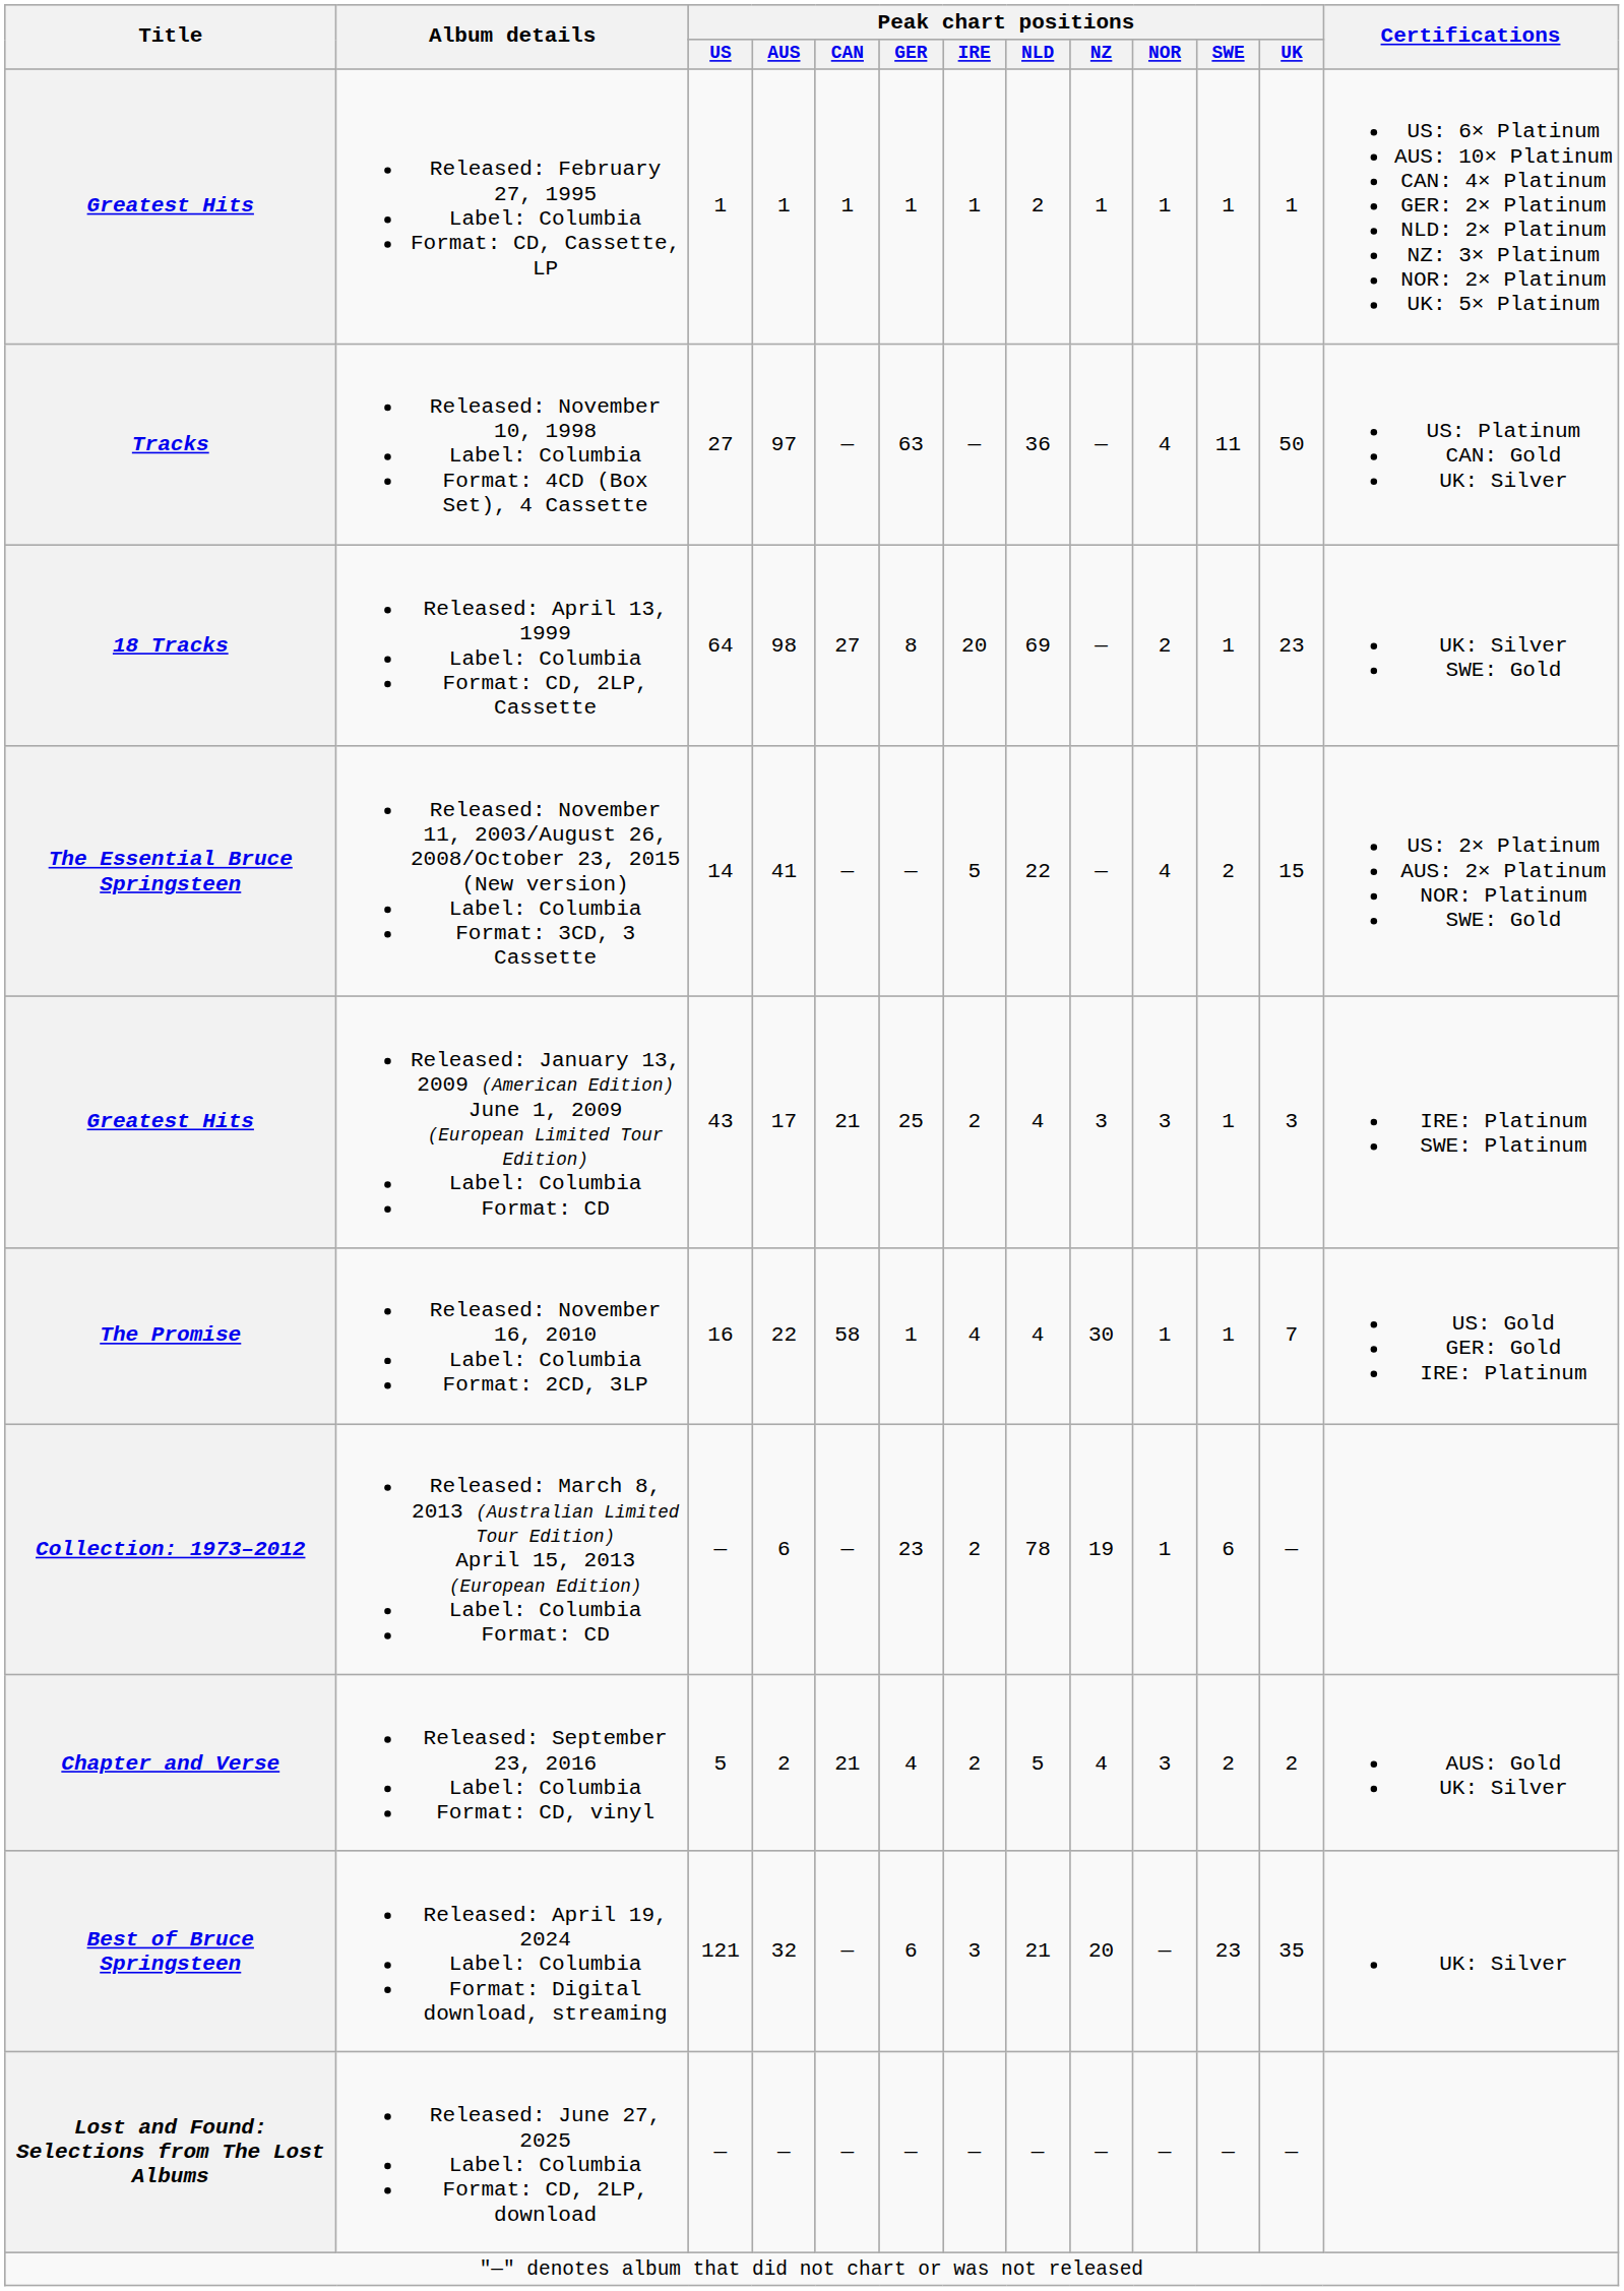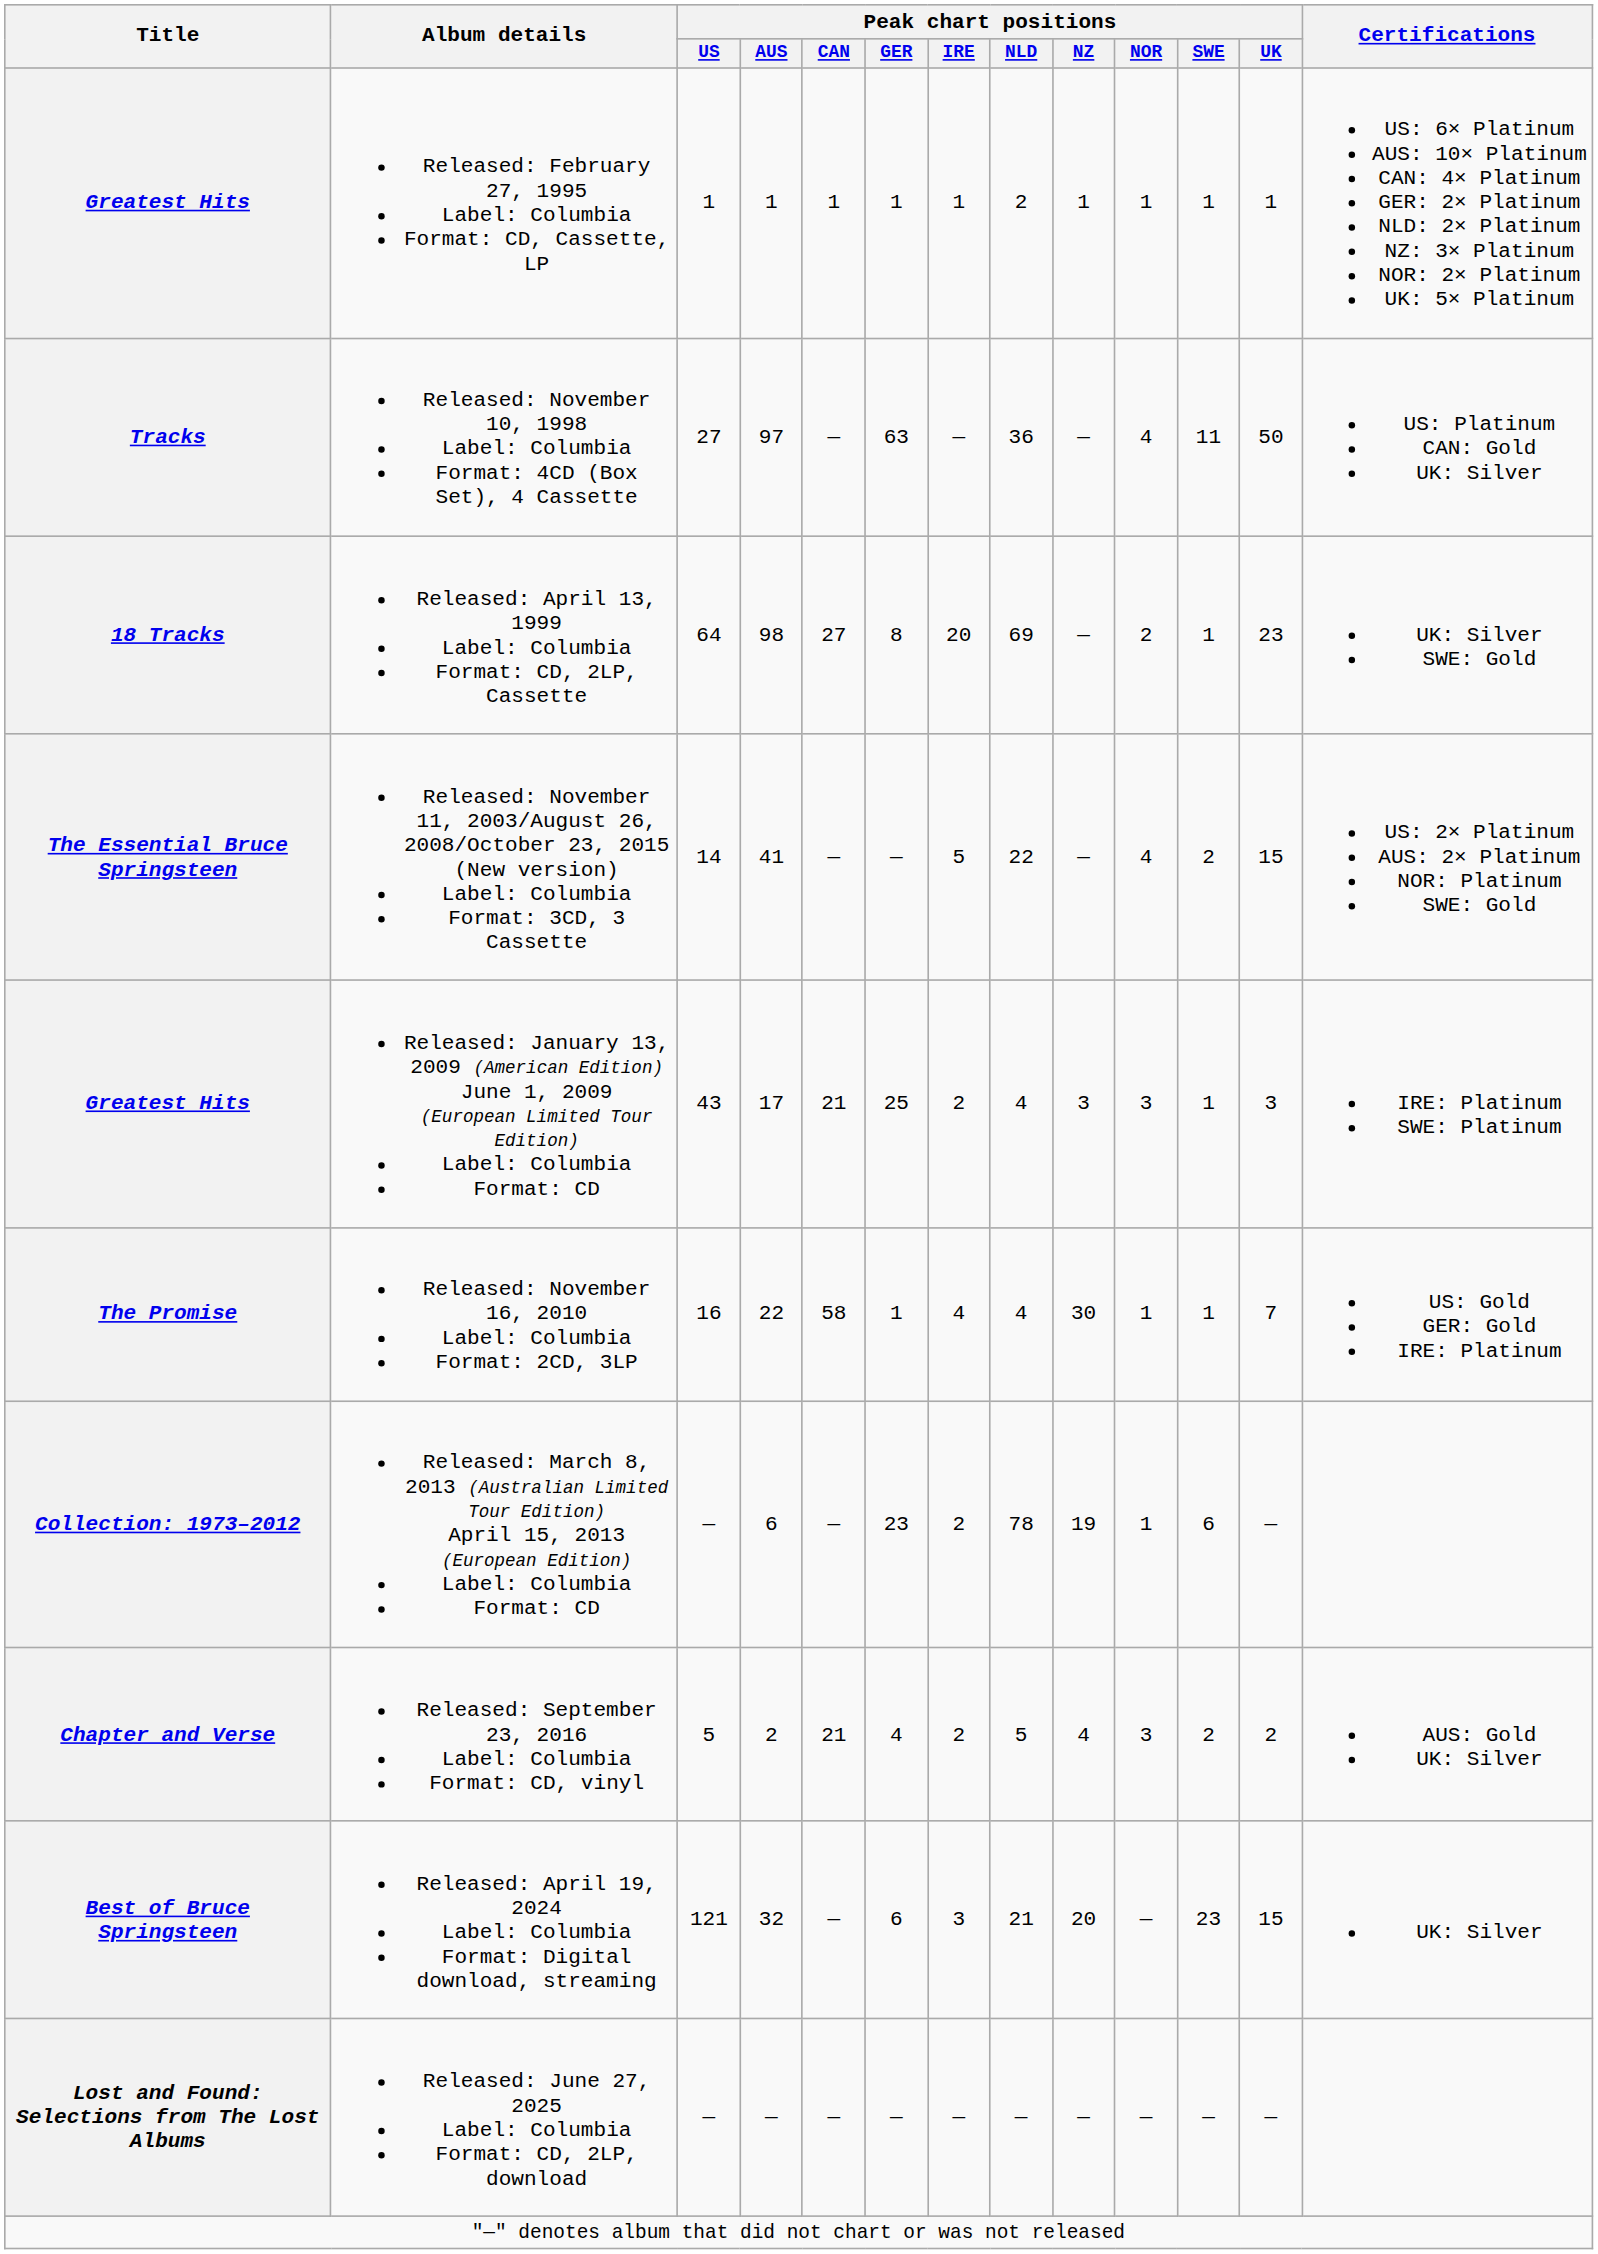Best of Bruce Springsteen | Peak chart positions / UK: 35 -> 15
